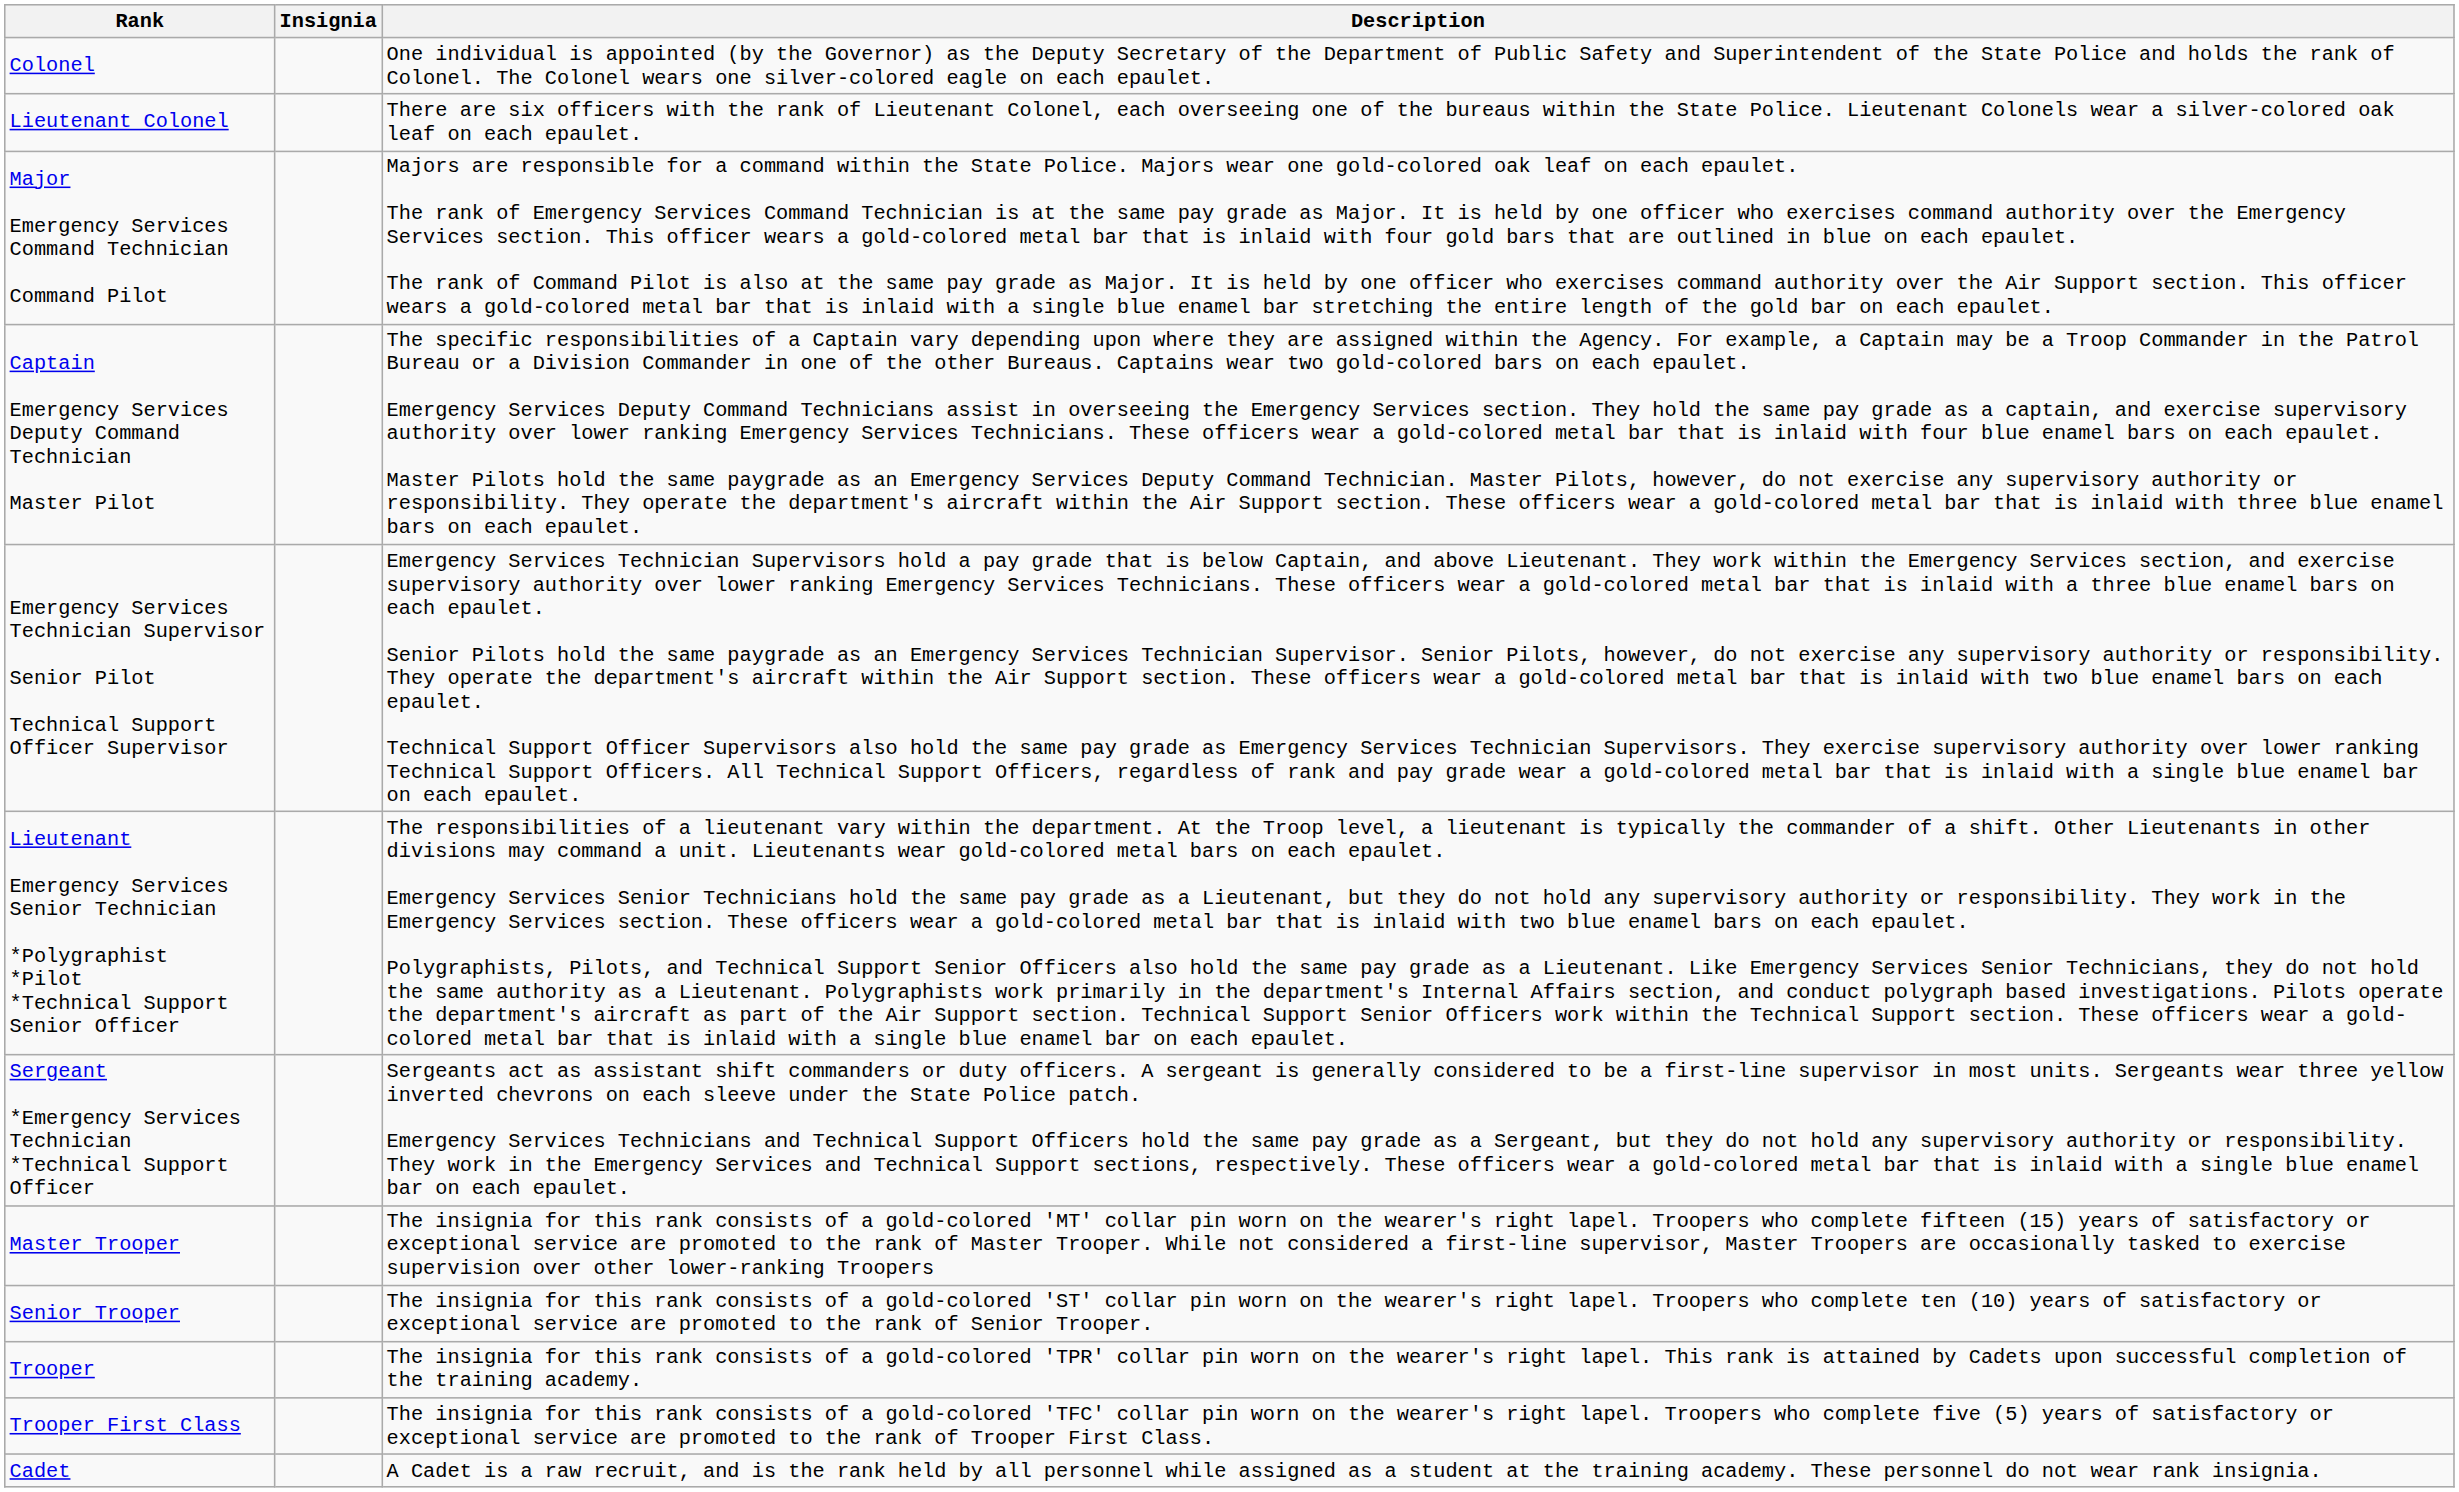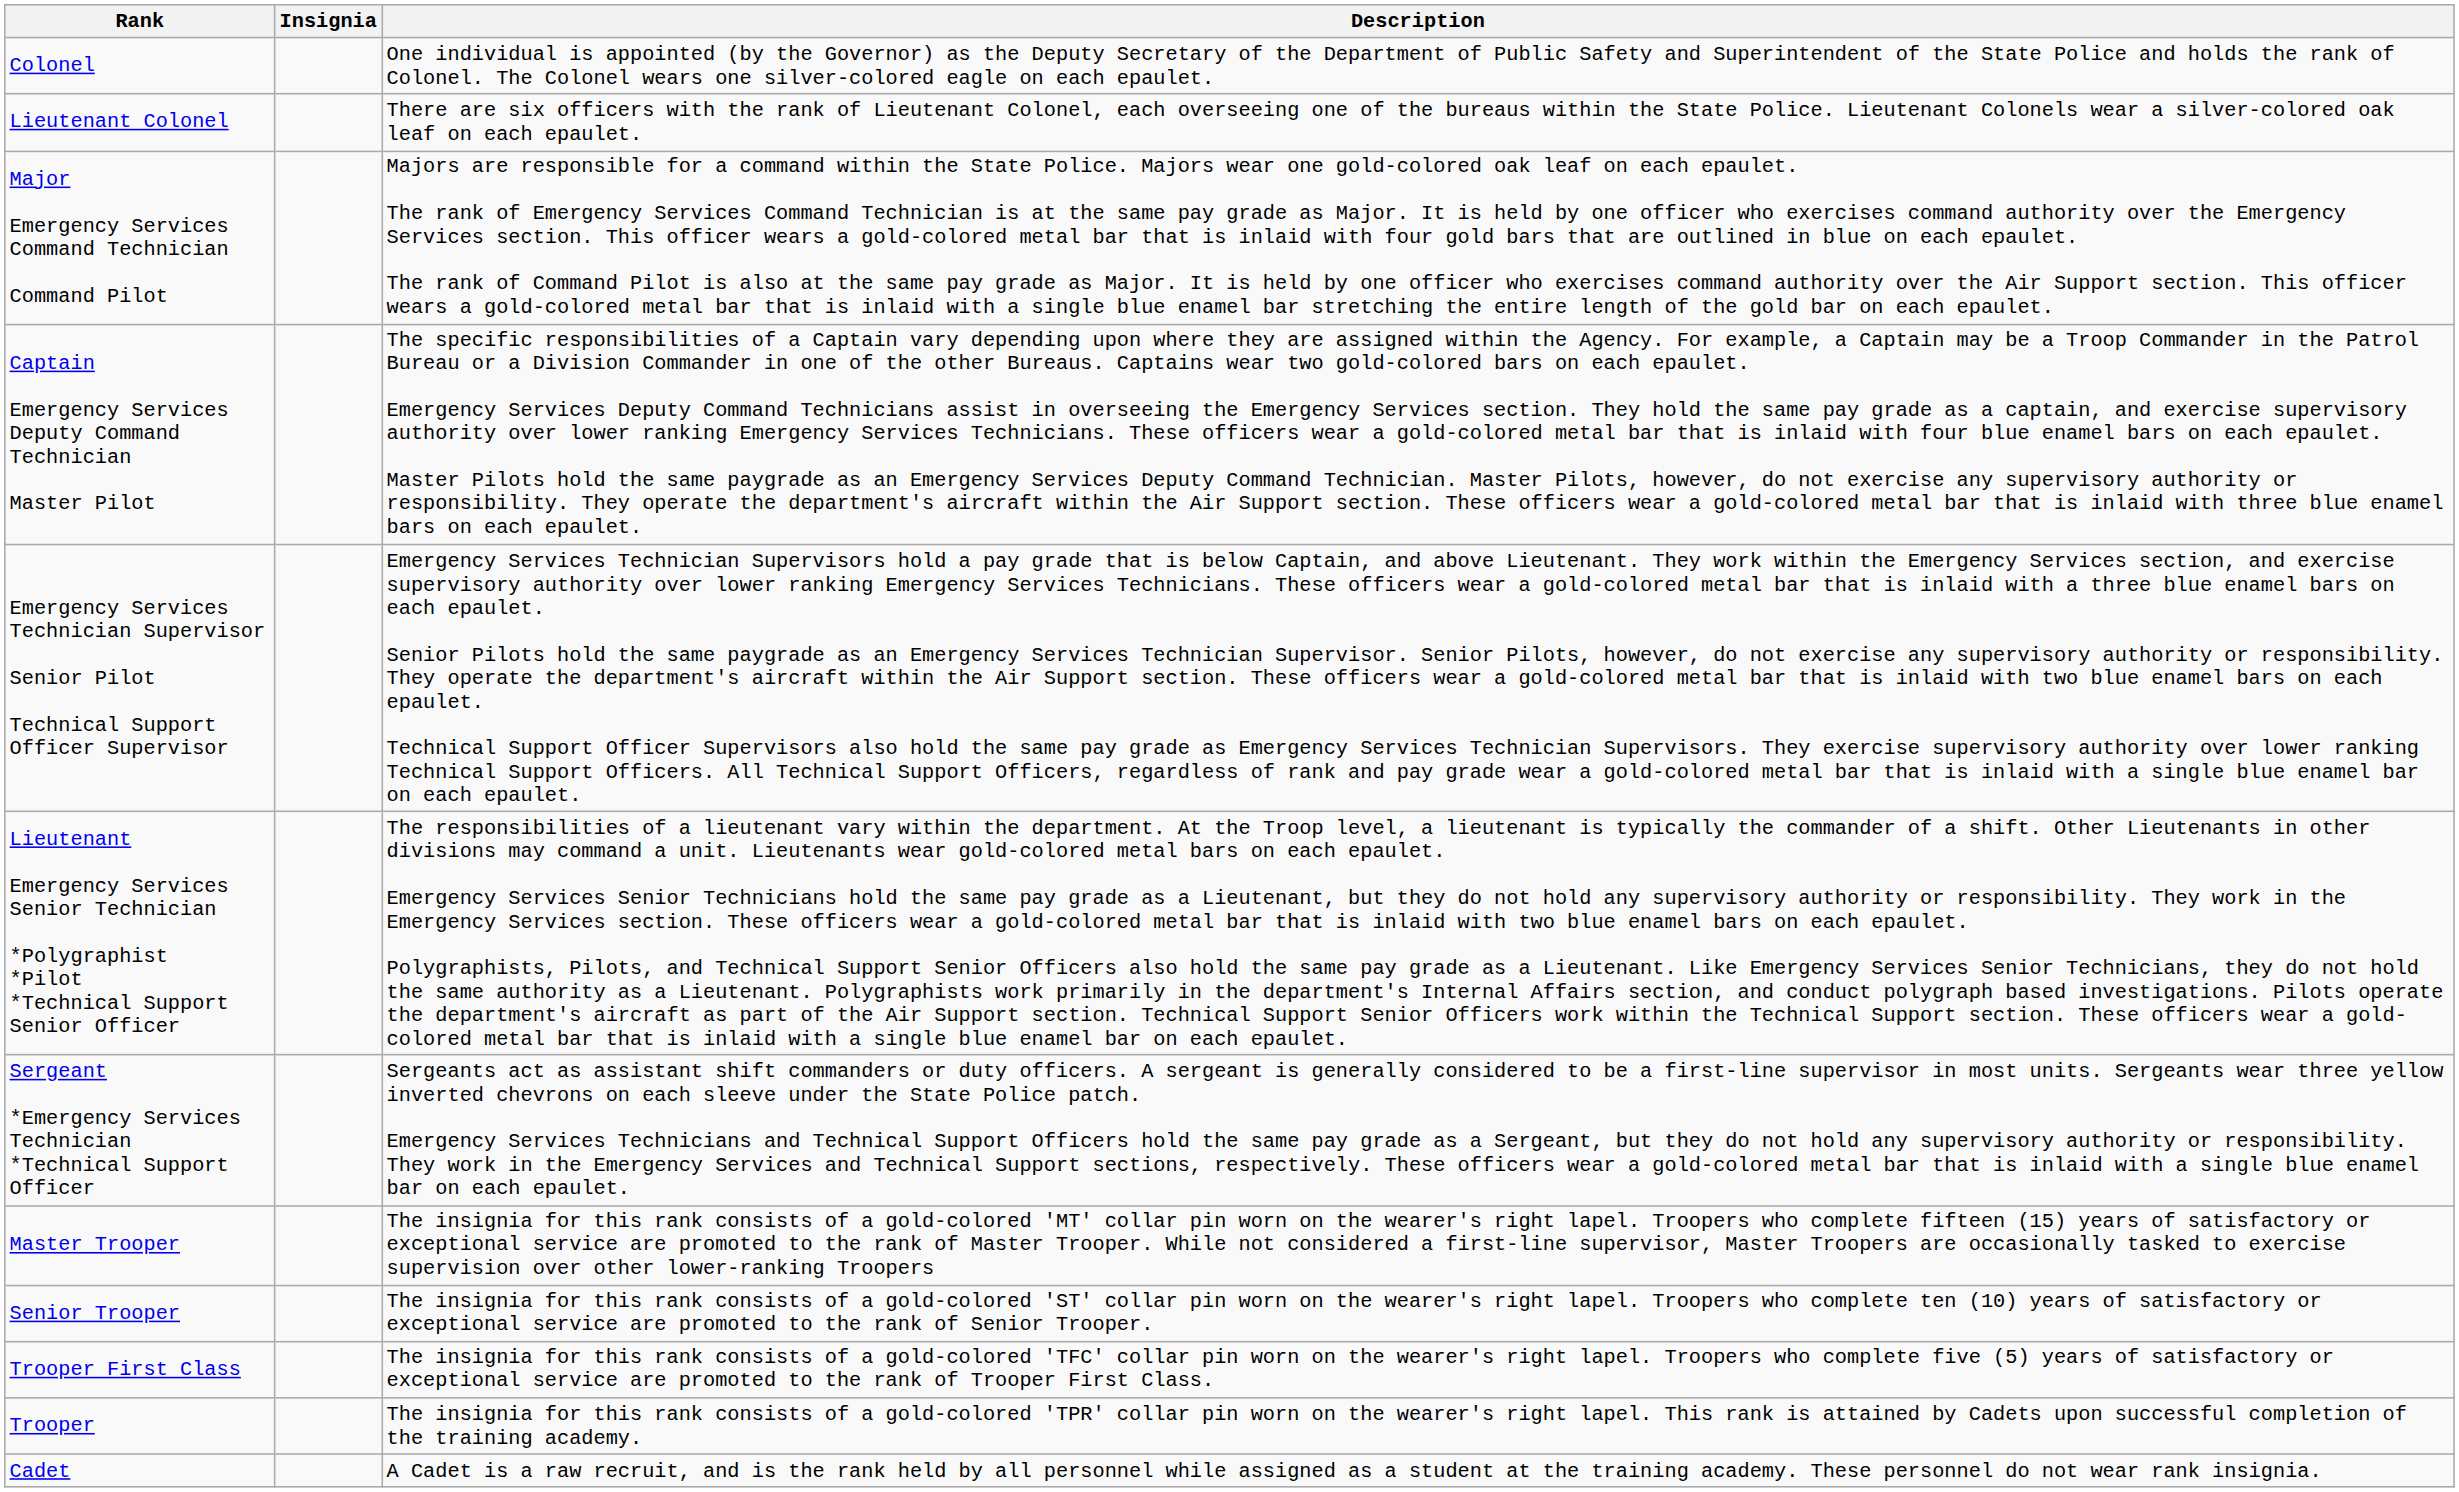rows swapped: Trooper First Class <-> Trooper
